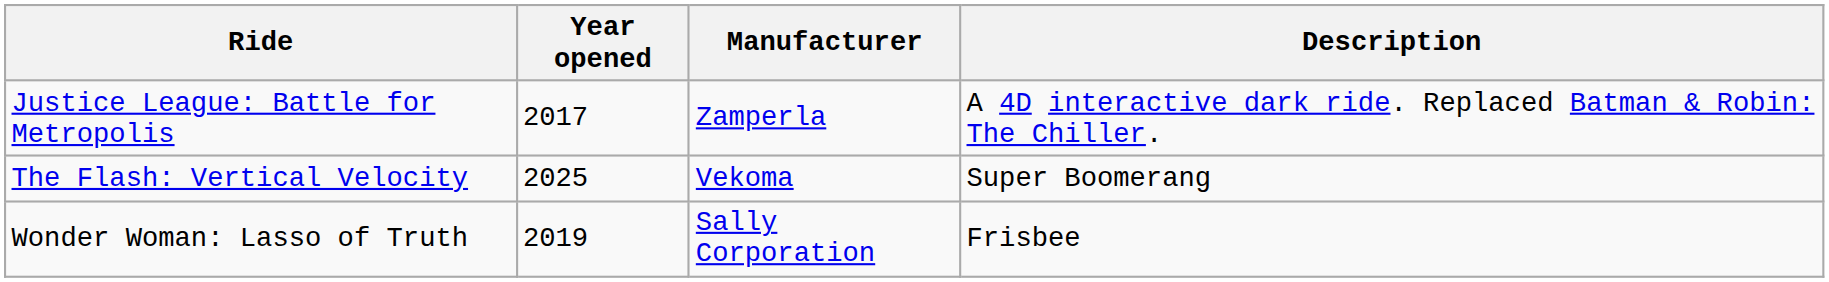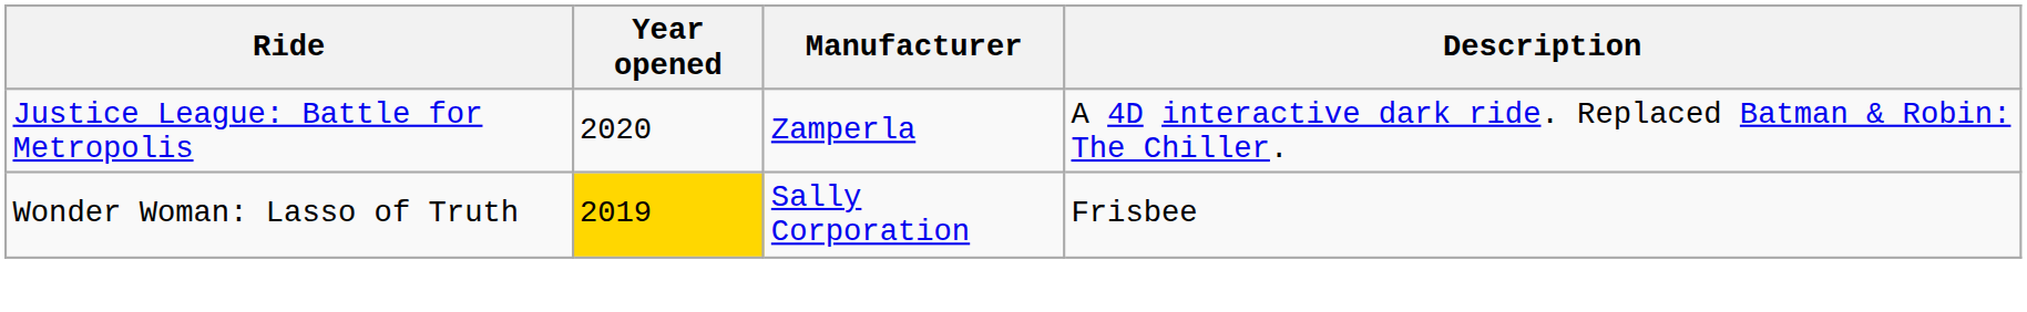Justice League: Battle for Metropolis | Year opened: 2017 -> 2020
- row: The Flash: Vertical Velocity | 2025 | Vekoma | Super Boomerang
Wonder Woman: Lasso of Truth | Year opened: no background -> gold background
